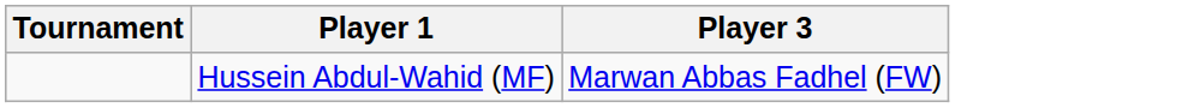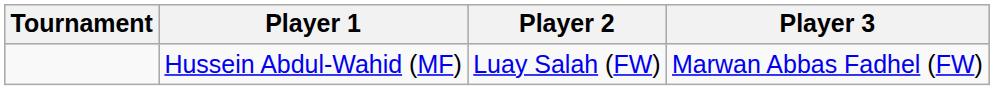+ column: Player 2 | Luay Salah (FW)
